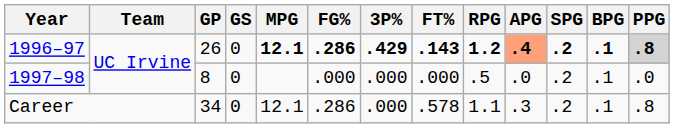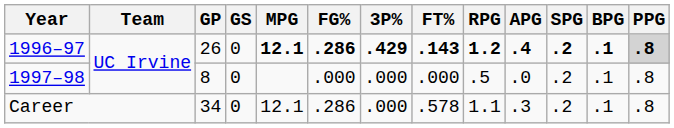1996–97 | APG: lightsalmon background -> no background
1997–98 | PPG: .0 -> .8
